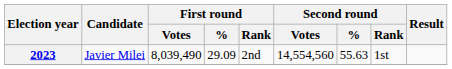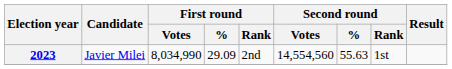2023 | First round / Votes: 8,039,490 -> 8,034,990
